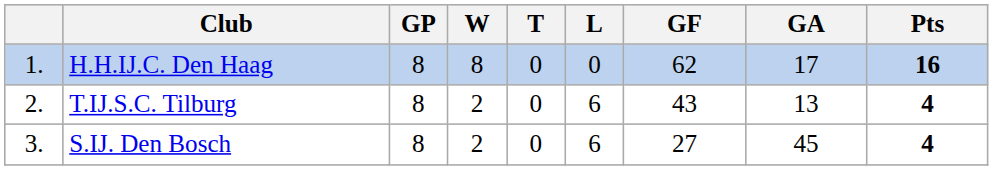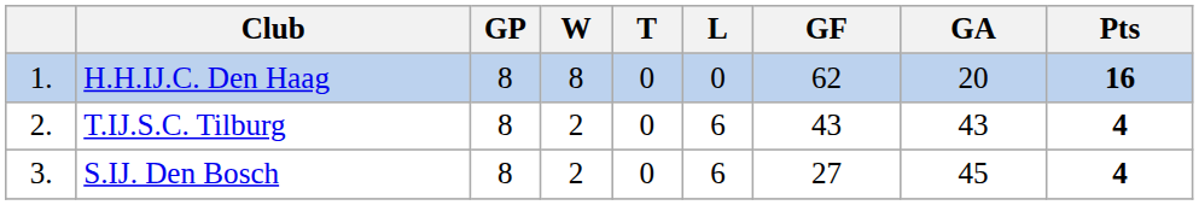H.H.IJ.C. Den Haag | GA: 17 -> 20
T.IJ.S.C. Tilburg | GA: 13 -> 43
